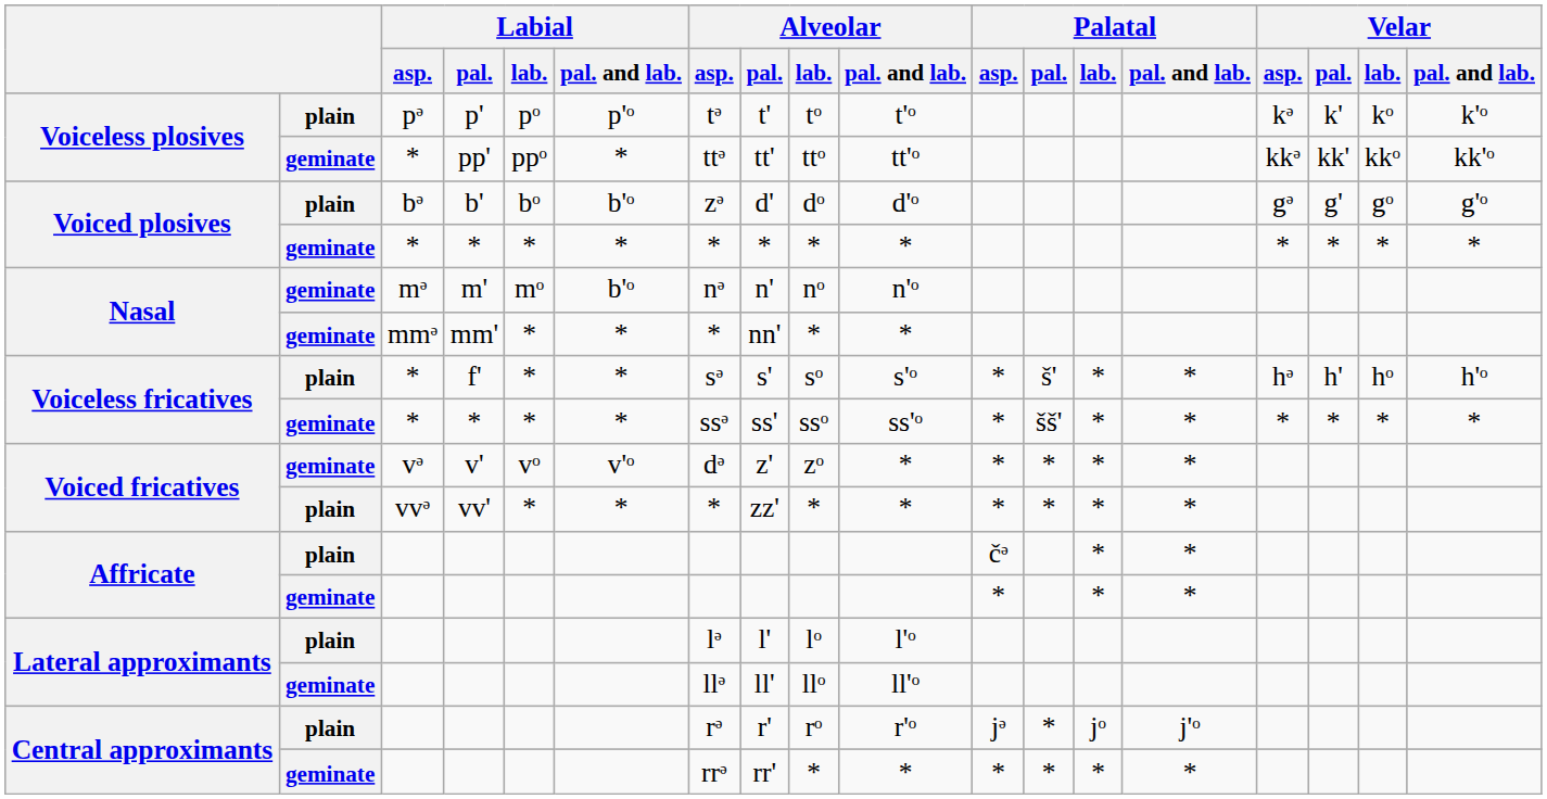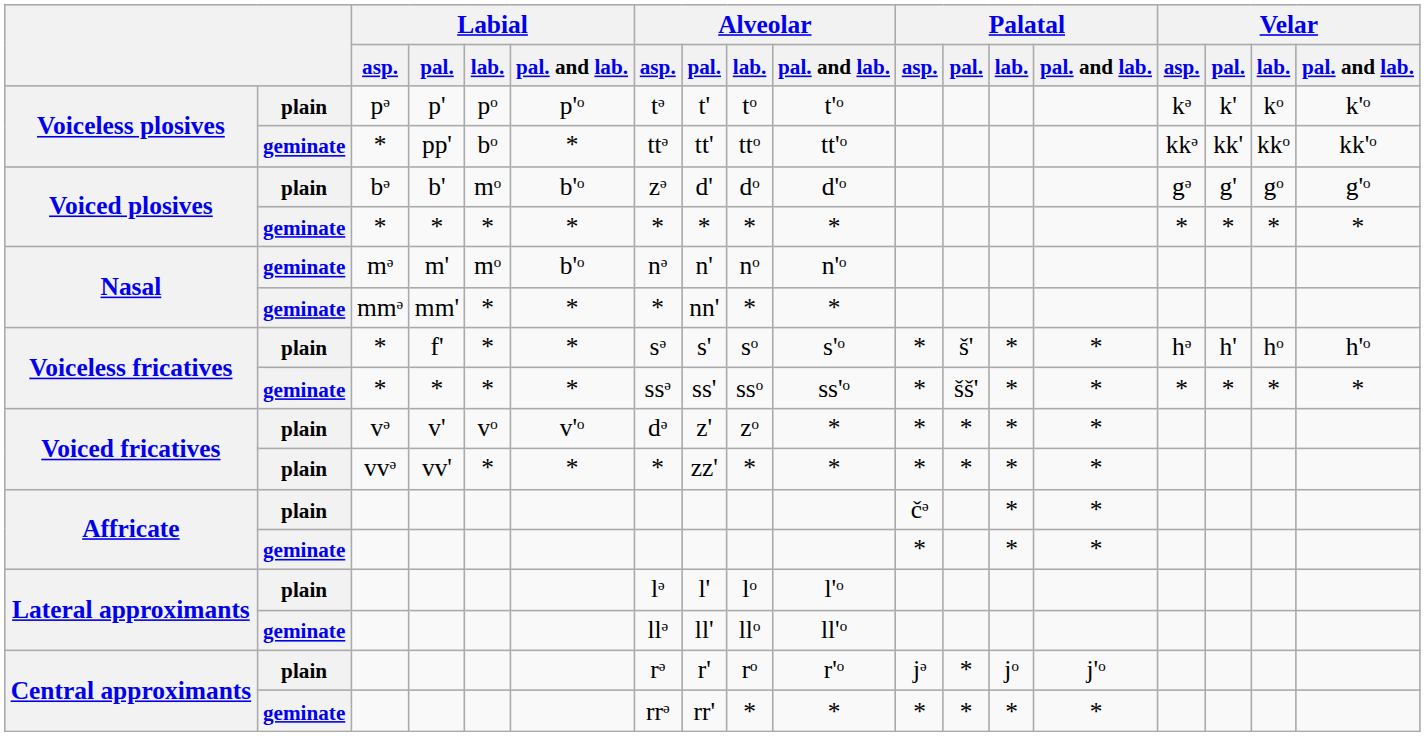pp' | Labial / lab.: ppᵒ -> bᵒ
b' | Labial / lab.: bᵒ -> mᵒ
v' | column 2: geminate -> plain
